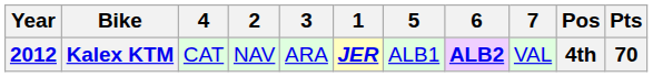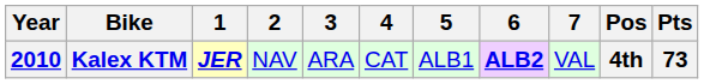columns swapped: 1 <-> 4
Kalex KTM | Year: 2012 -> 2010
Kalex KTM | Pts: 70 -> 73
